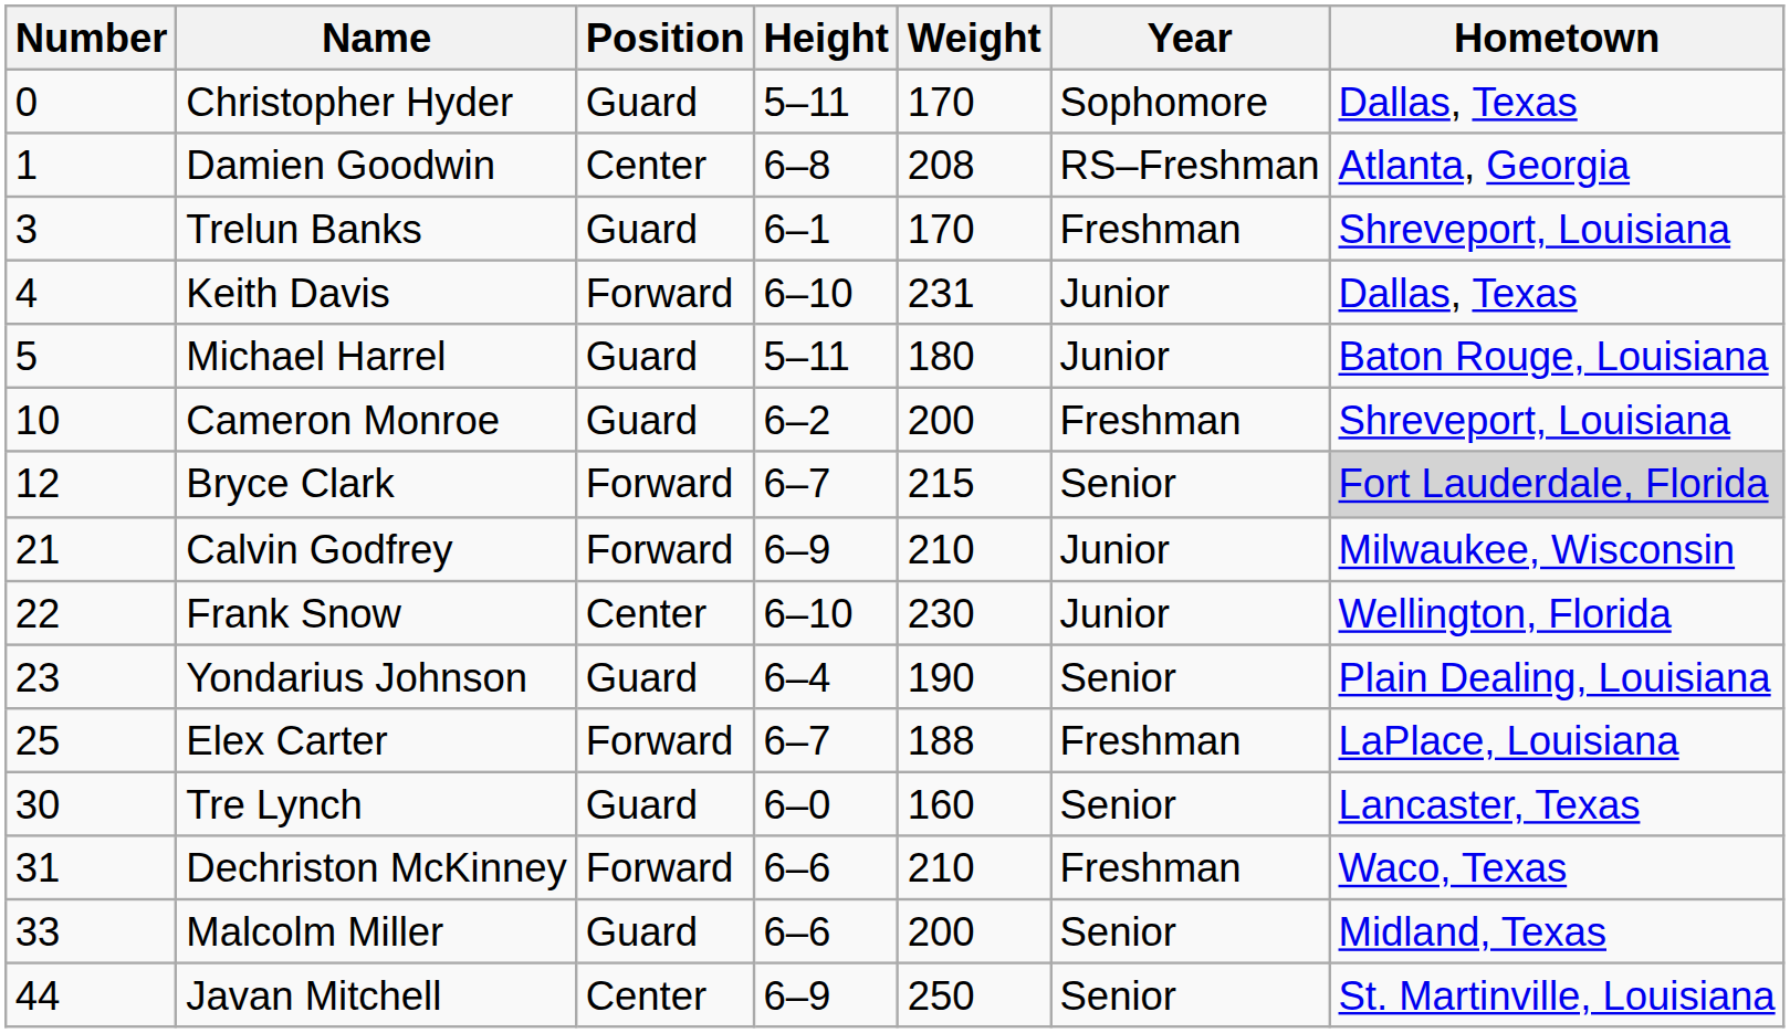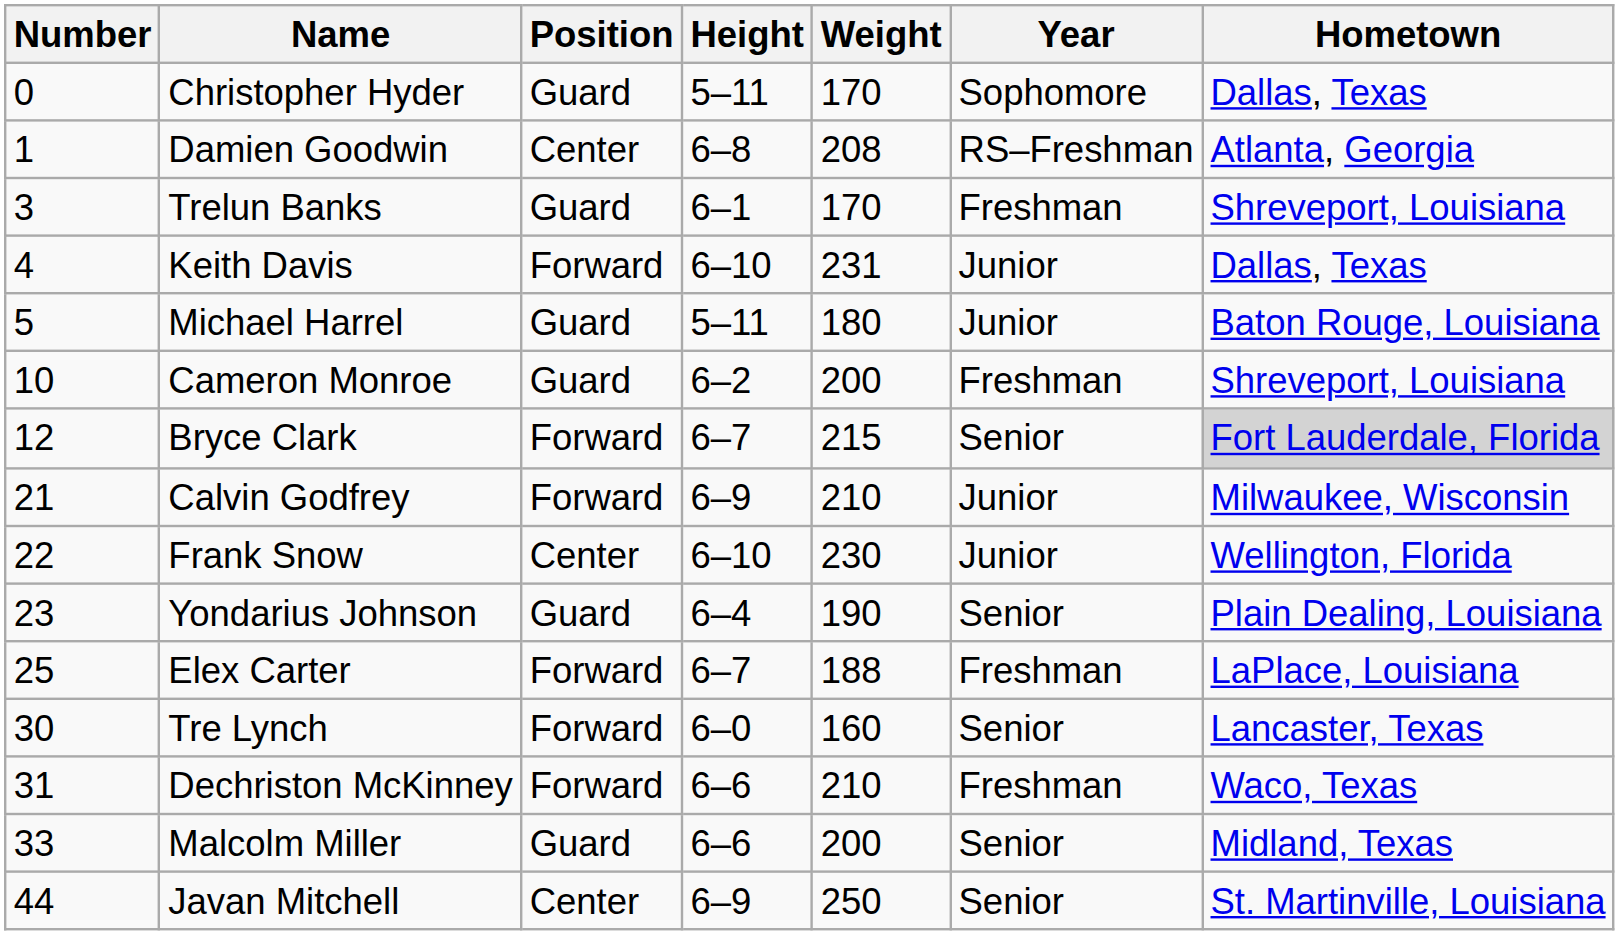Tre Lynch | Position: Guard -> Forward
